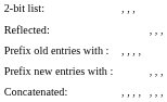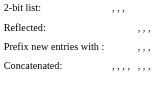- row: Prefix old entries with : | , , , ,
